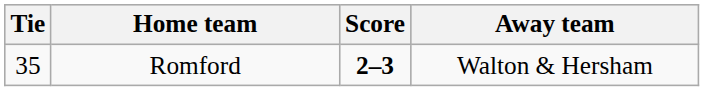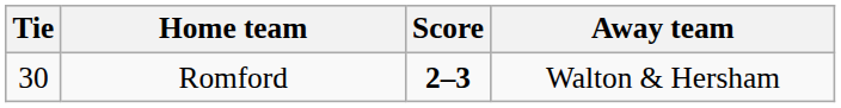Romford | Tie: 35 -> 30
